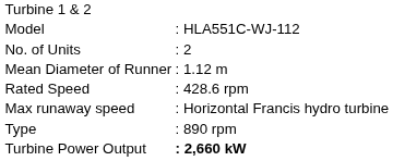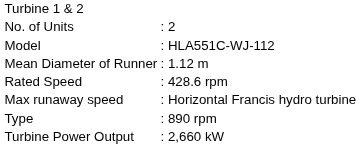rows swapped: Model <-> No. of Units
Turbine Power Output | column 2: bold -> normal
